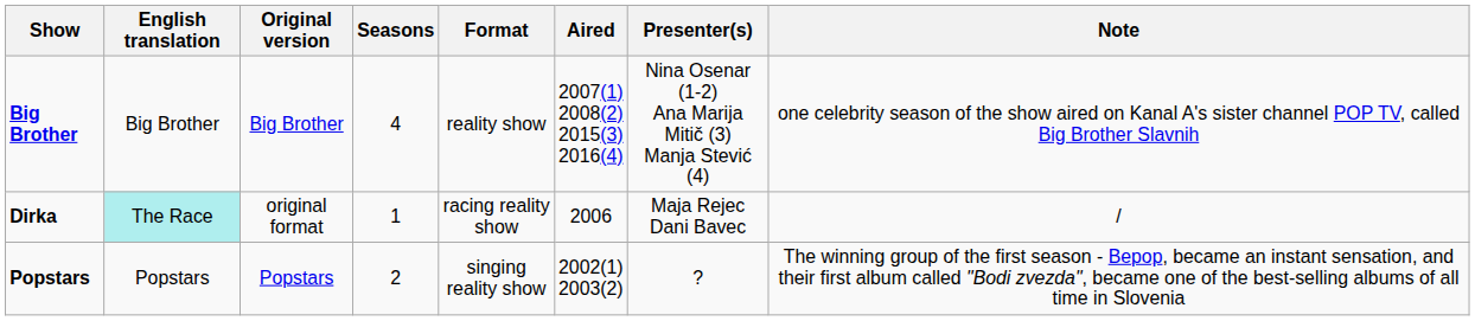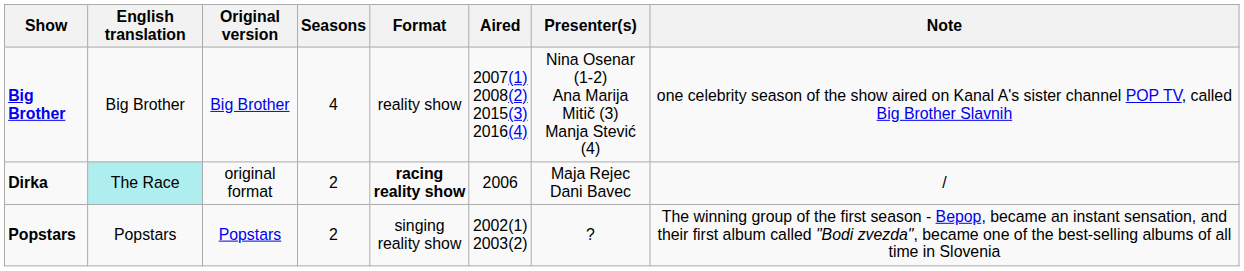Dirka | Seasons: 1 -> 2
Dirka | Format: normal -> bold
